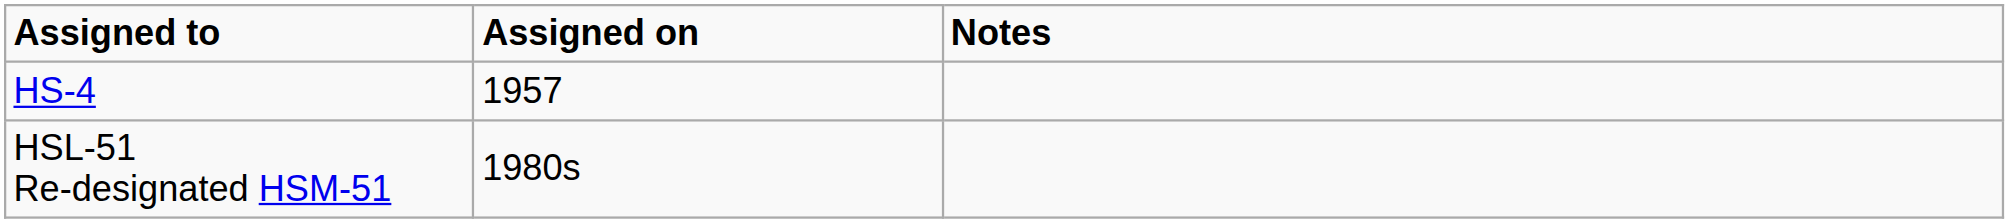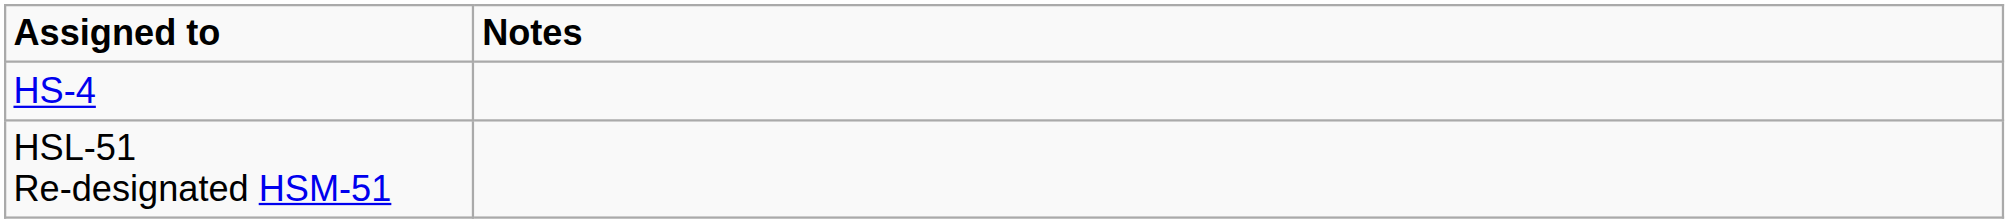- column: Assigned on | 1957 | 1980s
